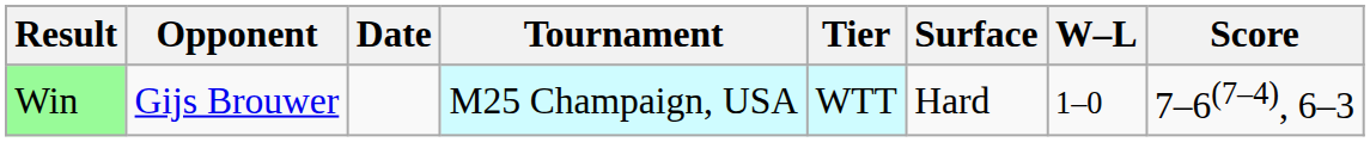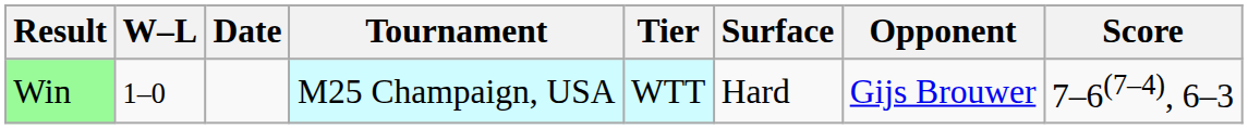columns swapped: W–L <-> Opponent
